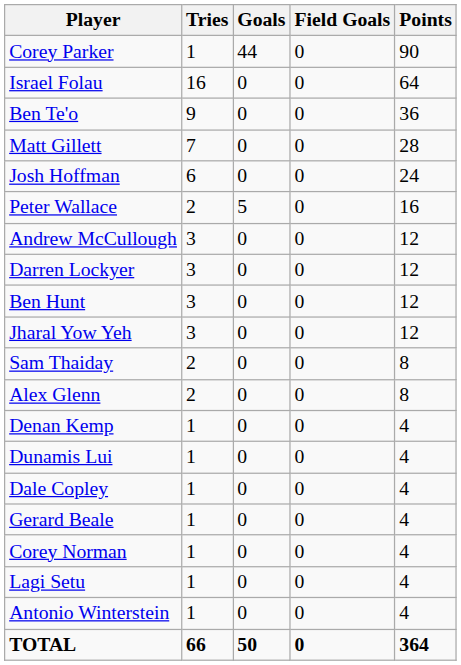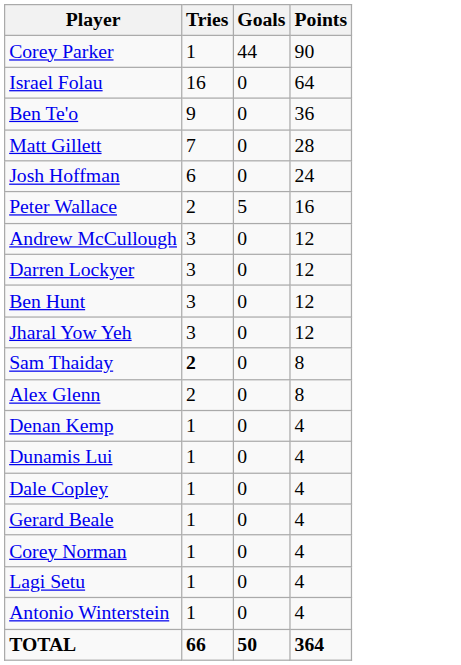- column: Field Goals | 0 | 0 | 0 | 0 | 0 | 0 | 0 | 0 | 0 | 0 | 0 | 0 | 0 | 0 | 0 | 0 | 0 | 0 | 0 | 0
Sam Thaiday | Tries: normal -> bold
